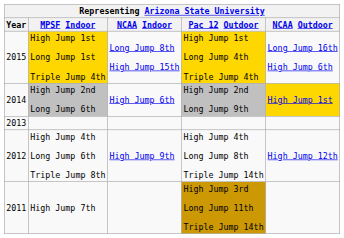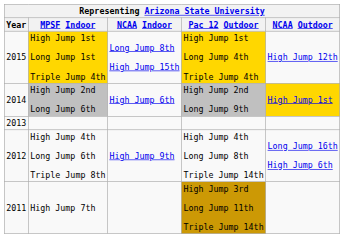High Jump 1st Long Jump 1st Triple Jump 4th | NCAA Outdoor: Long Jump 16th High Jump 6th -> High Jump 12th
High Jump 4th Long Jump 6th Triple Jump 8th | NCAA Outdoor: High Jump 12th -> Long Jump 16th High Jump 6th
